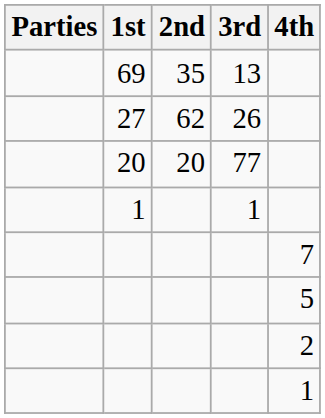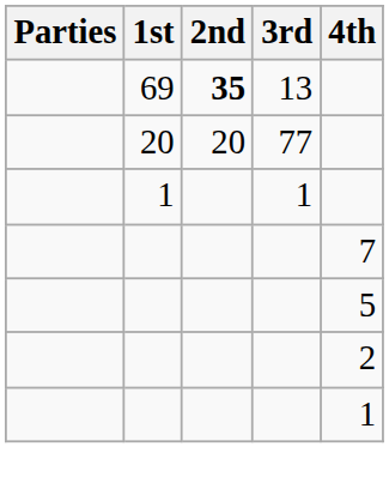69 | 2nd: normal -> bold
- row: 27 | 62 | 26
